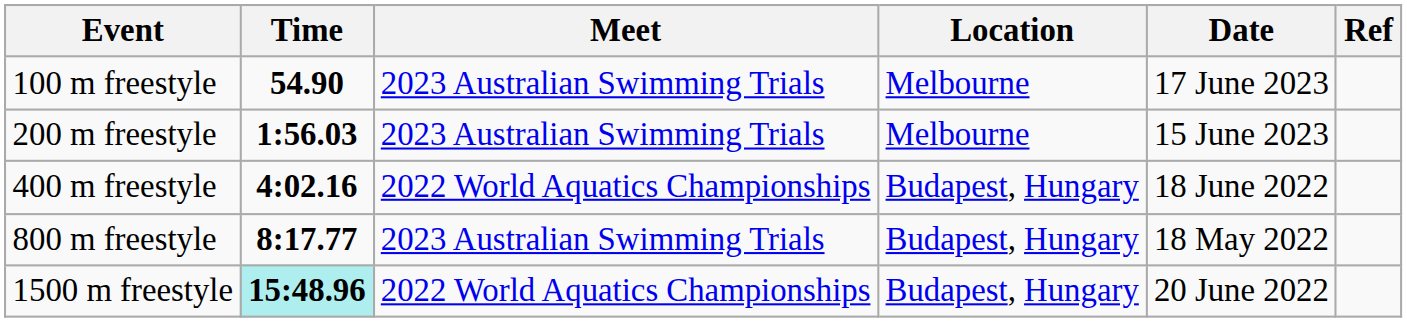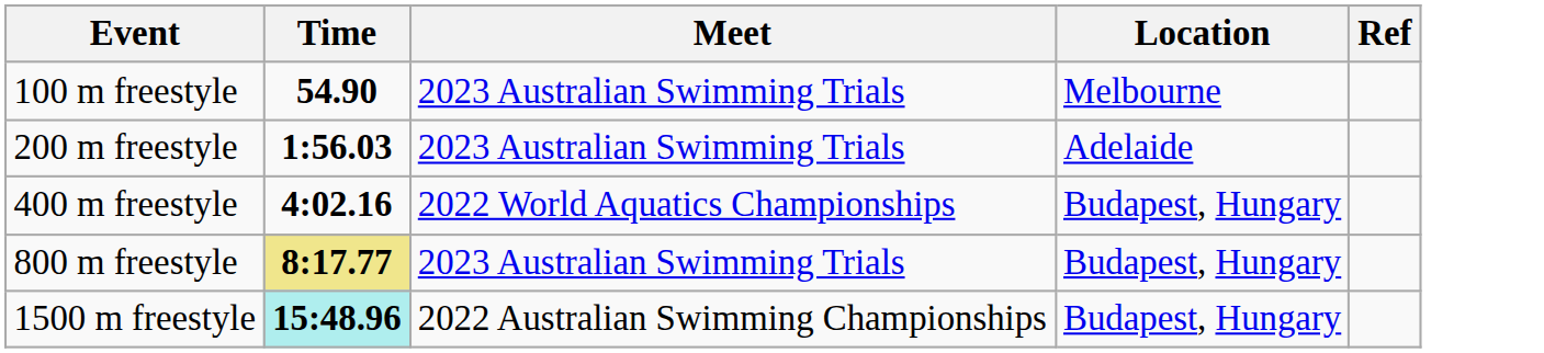- column: Date | 17 June 2023 | 15 June 2023 | 18 June 2022 | 18 May 2022 | 20 June 2022
200 m freestyle | Location: Melbourne -> Adelaide
800 m freestyle | Time: no background -> khaki background
1500 m freestyle | Meet: 2022 World Aquatics Championships -> 2022 Australian Swimming Championships
